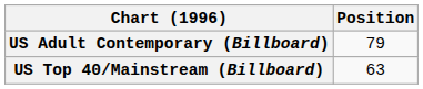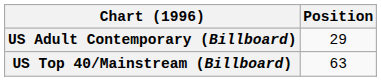US Adult Contemporary (Billboard) | Position: 79 -> 29
